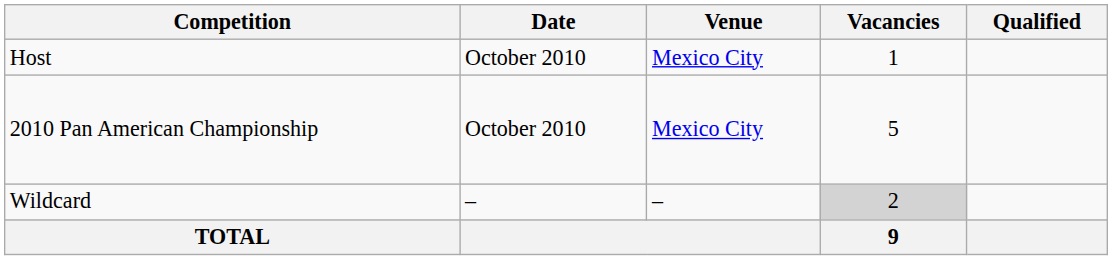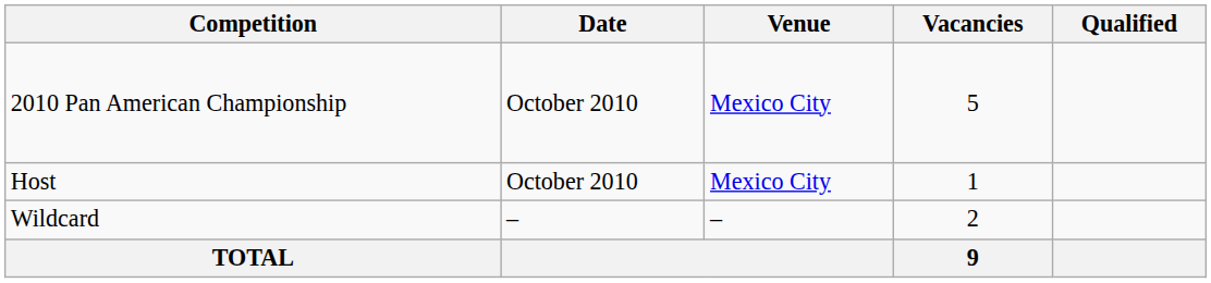rows swapped: 2010 Pan American Championship <-> Host
Wildcard | Vacancies: lightgrey background -> no background
